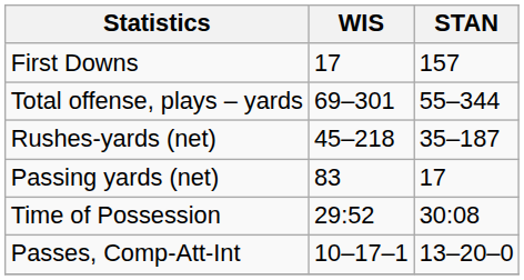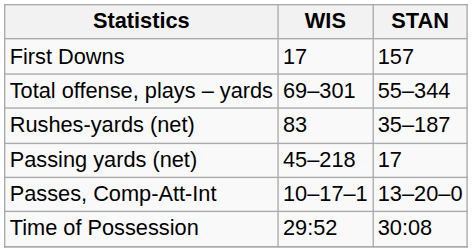Rushes-yards (net) | WIS: 45–218 -> 83
Passing yards (net) | WIS: 83 -> 45–218
rows swapped: Passes, Comp-Att-Int <-> Time of Possession
